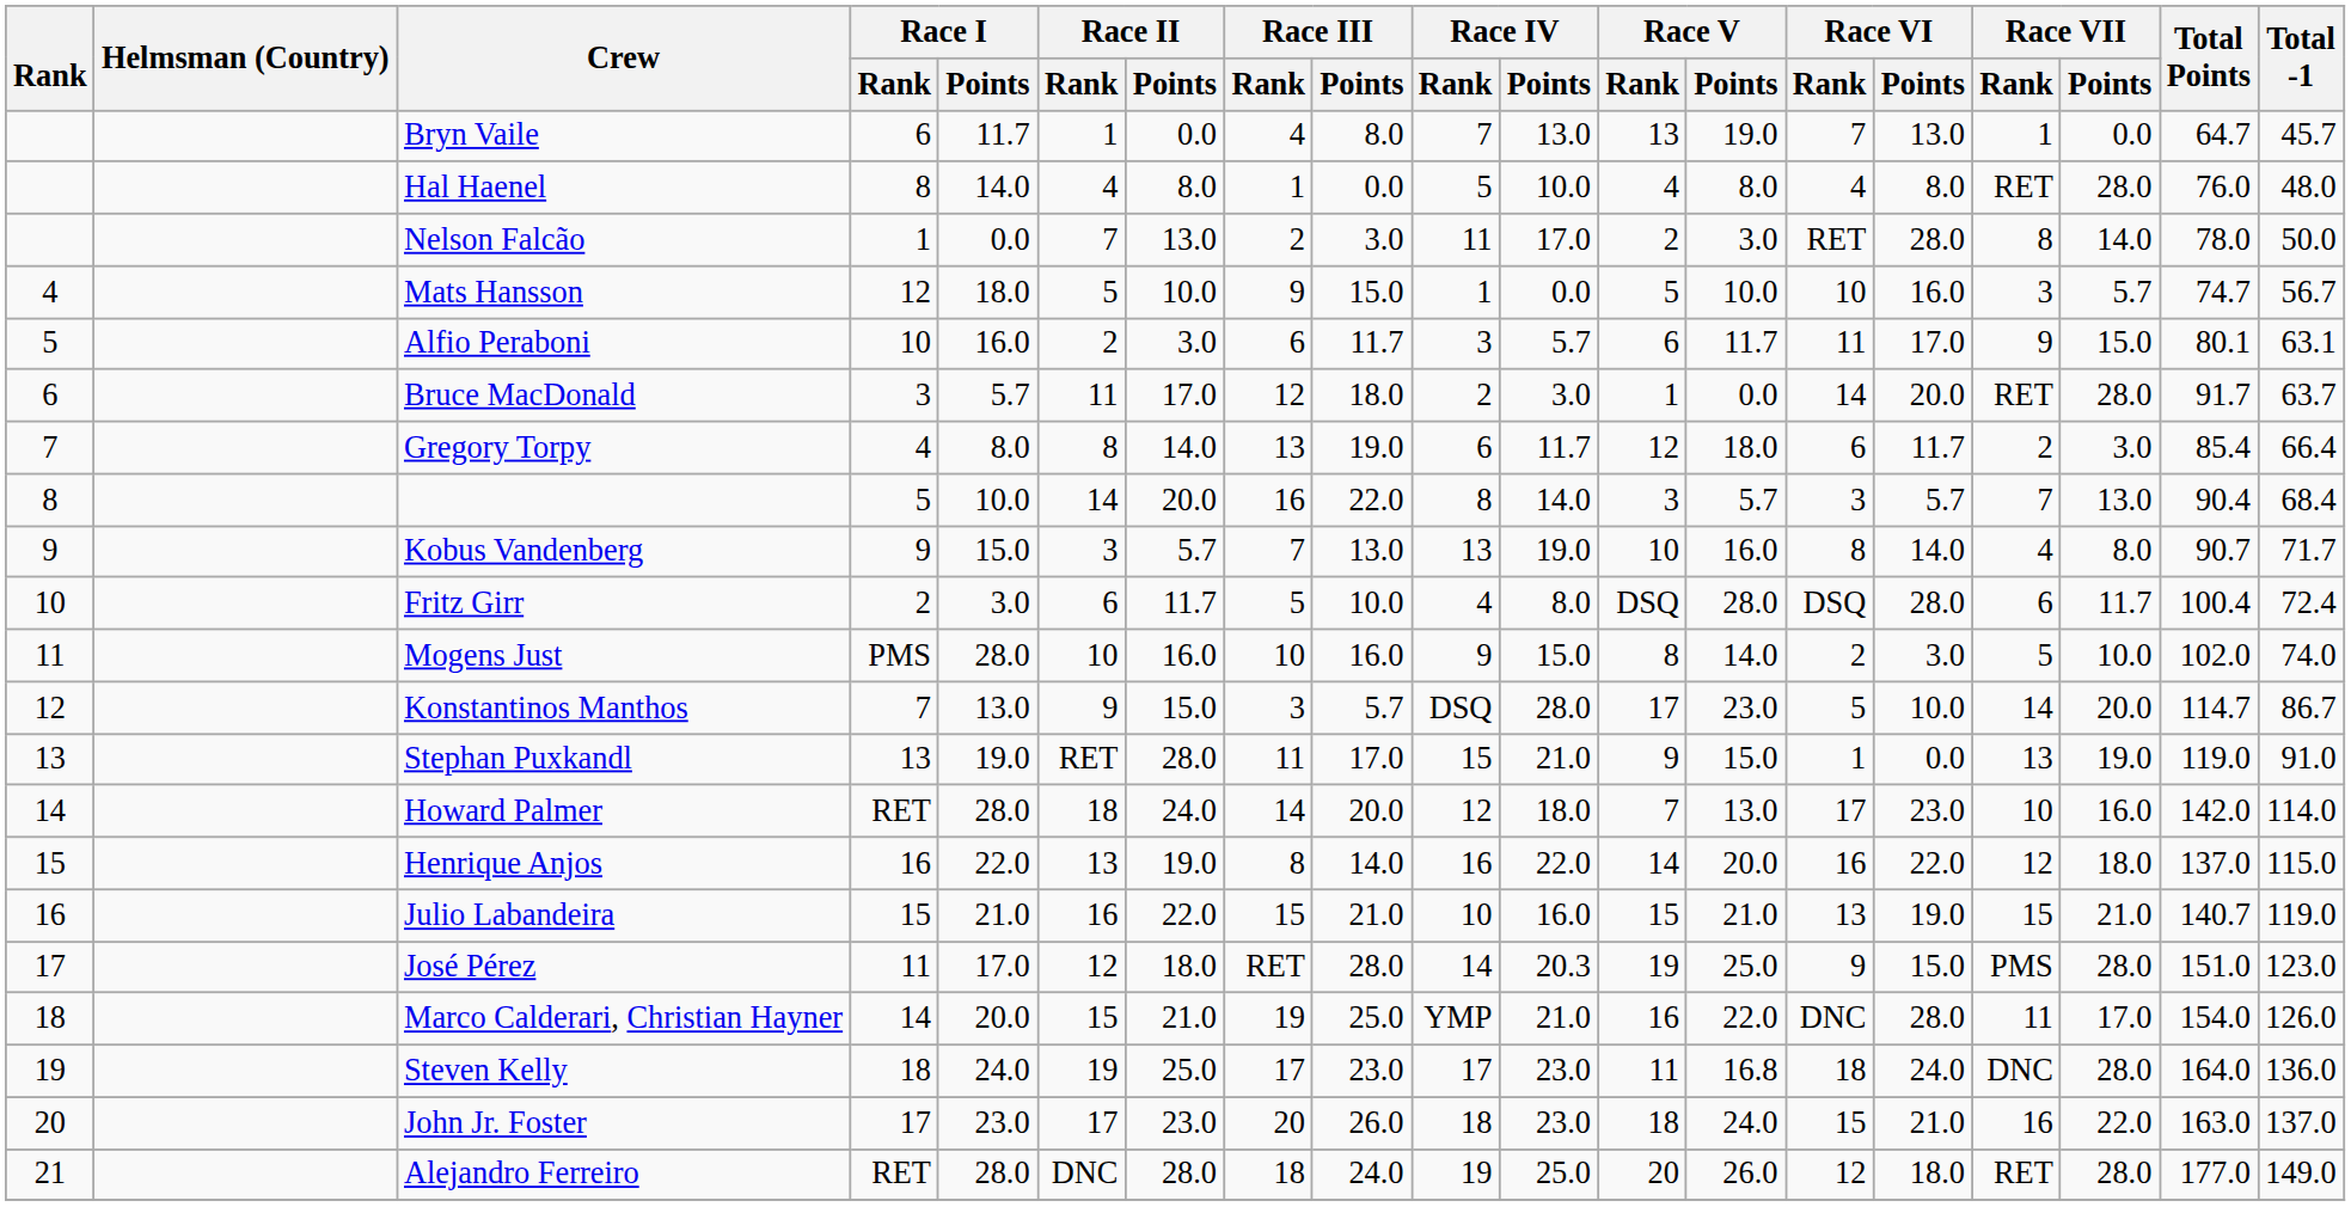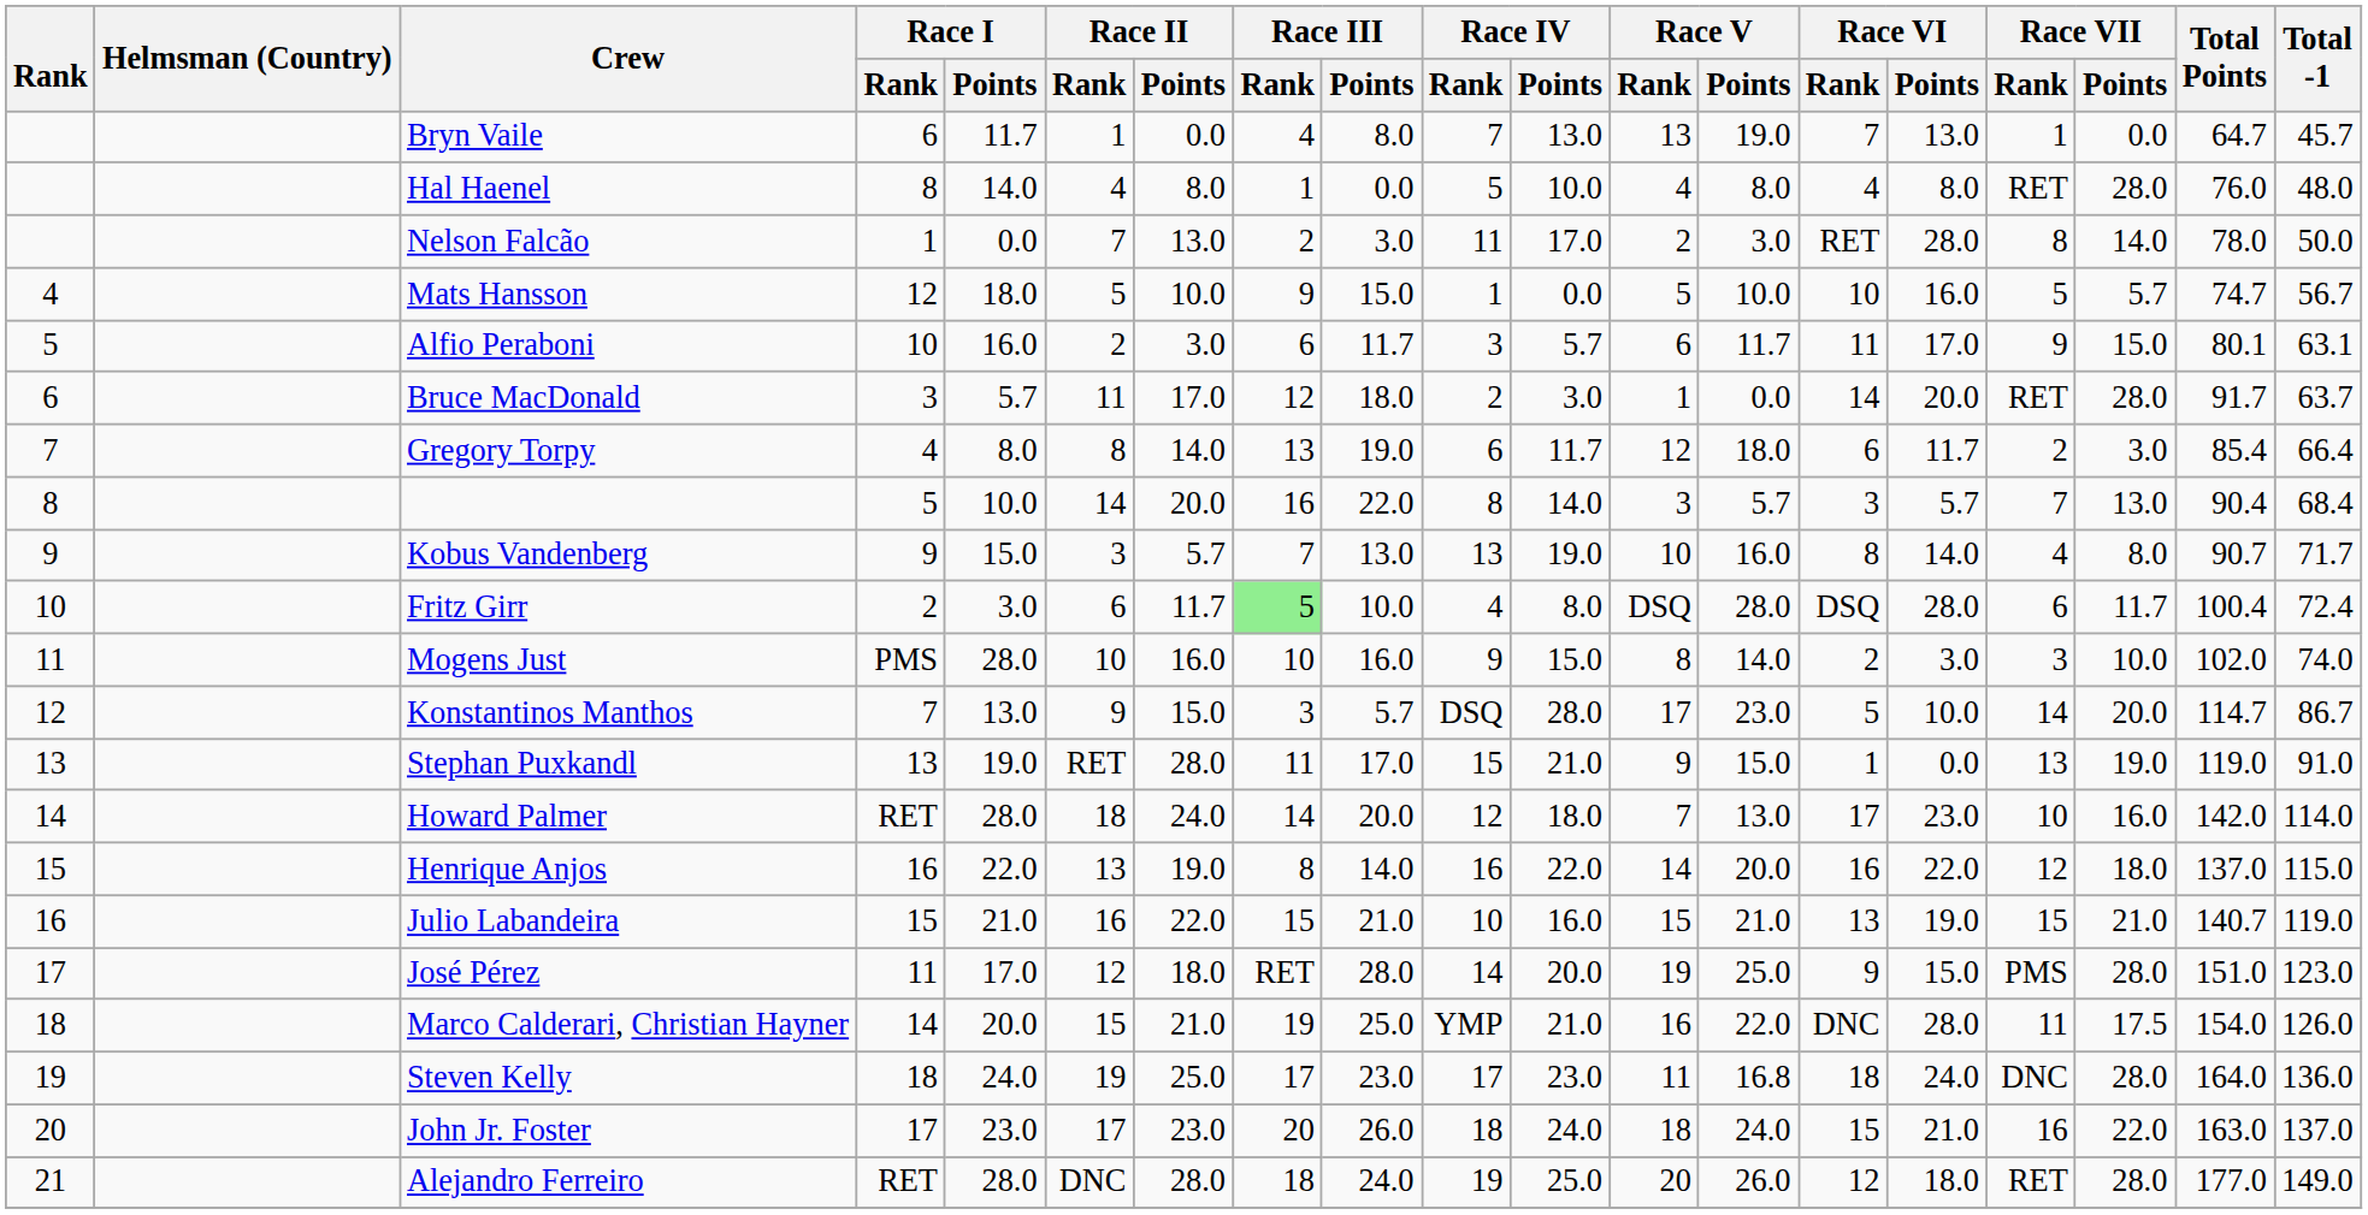Mats Hansson | Race VII / Rank: 3 -> 5
Fritz Girr | Race III / Rank: no background -> lightgreen background
Mogens Just | Race VII / Rank: 5 -> 3
José Pérez | Race IV / Points: 20.3 -> 20.0
Marco Calderari, Christian Hayner | Race VII / Points: 17.0 -> 17.5
John Jr. Foster | Race IV / Points: 23.0 -> 24.0
